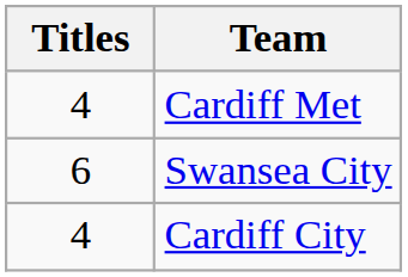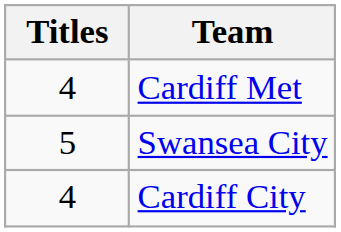Swansea City | Titles: 6 -> 5
